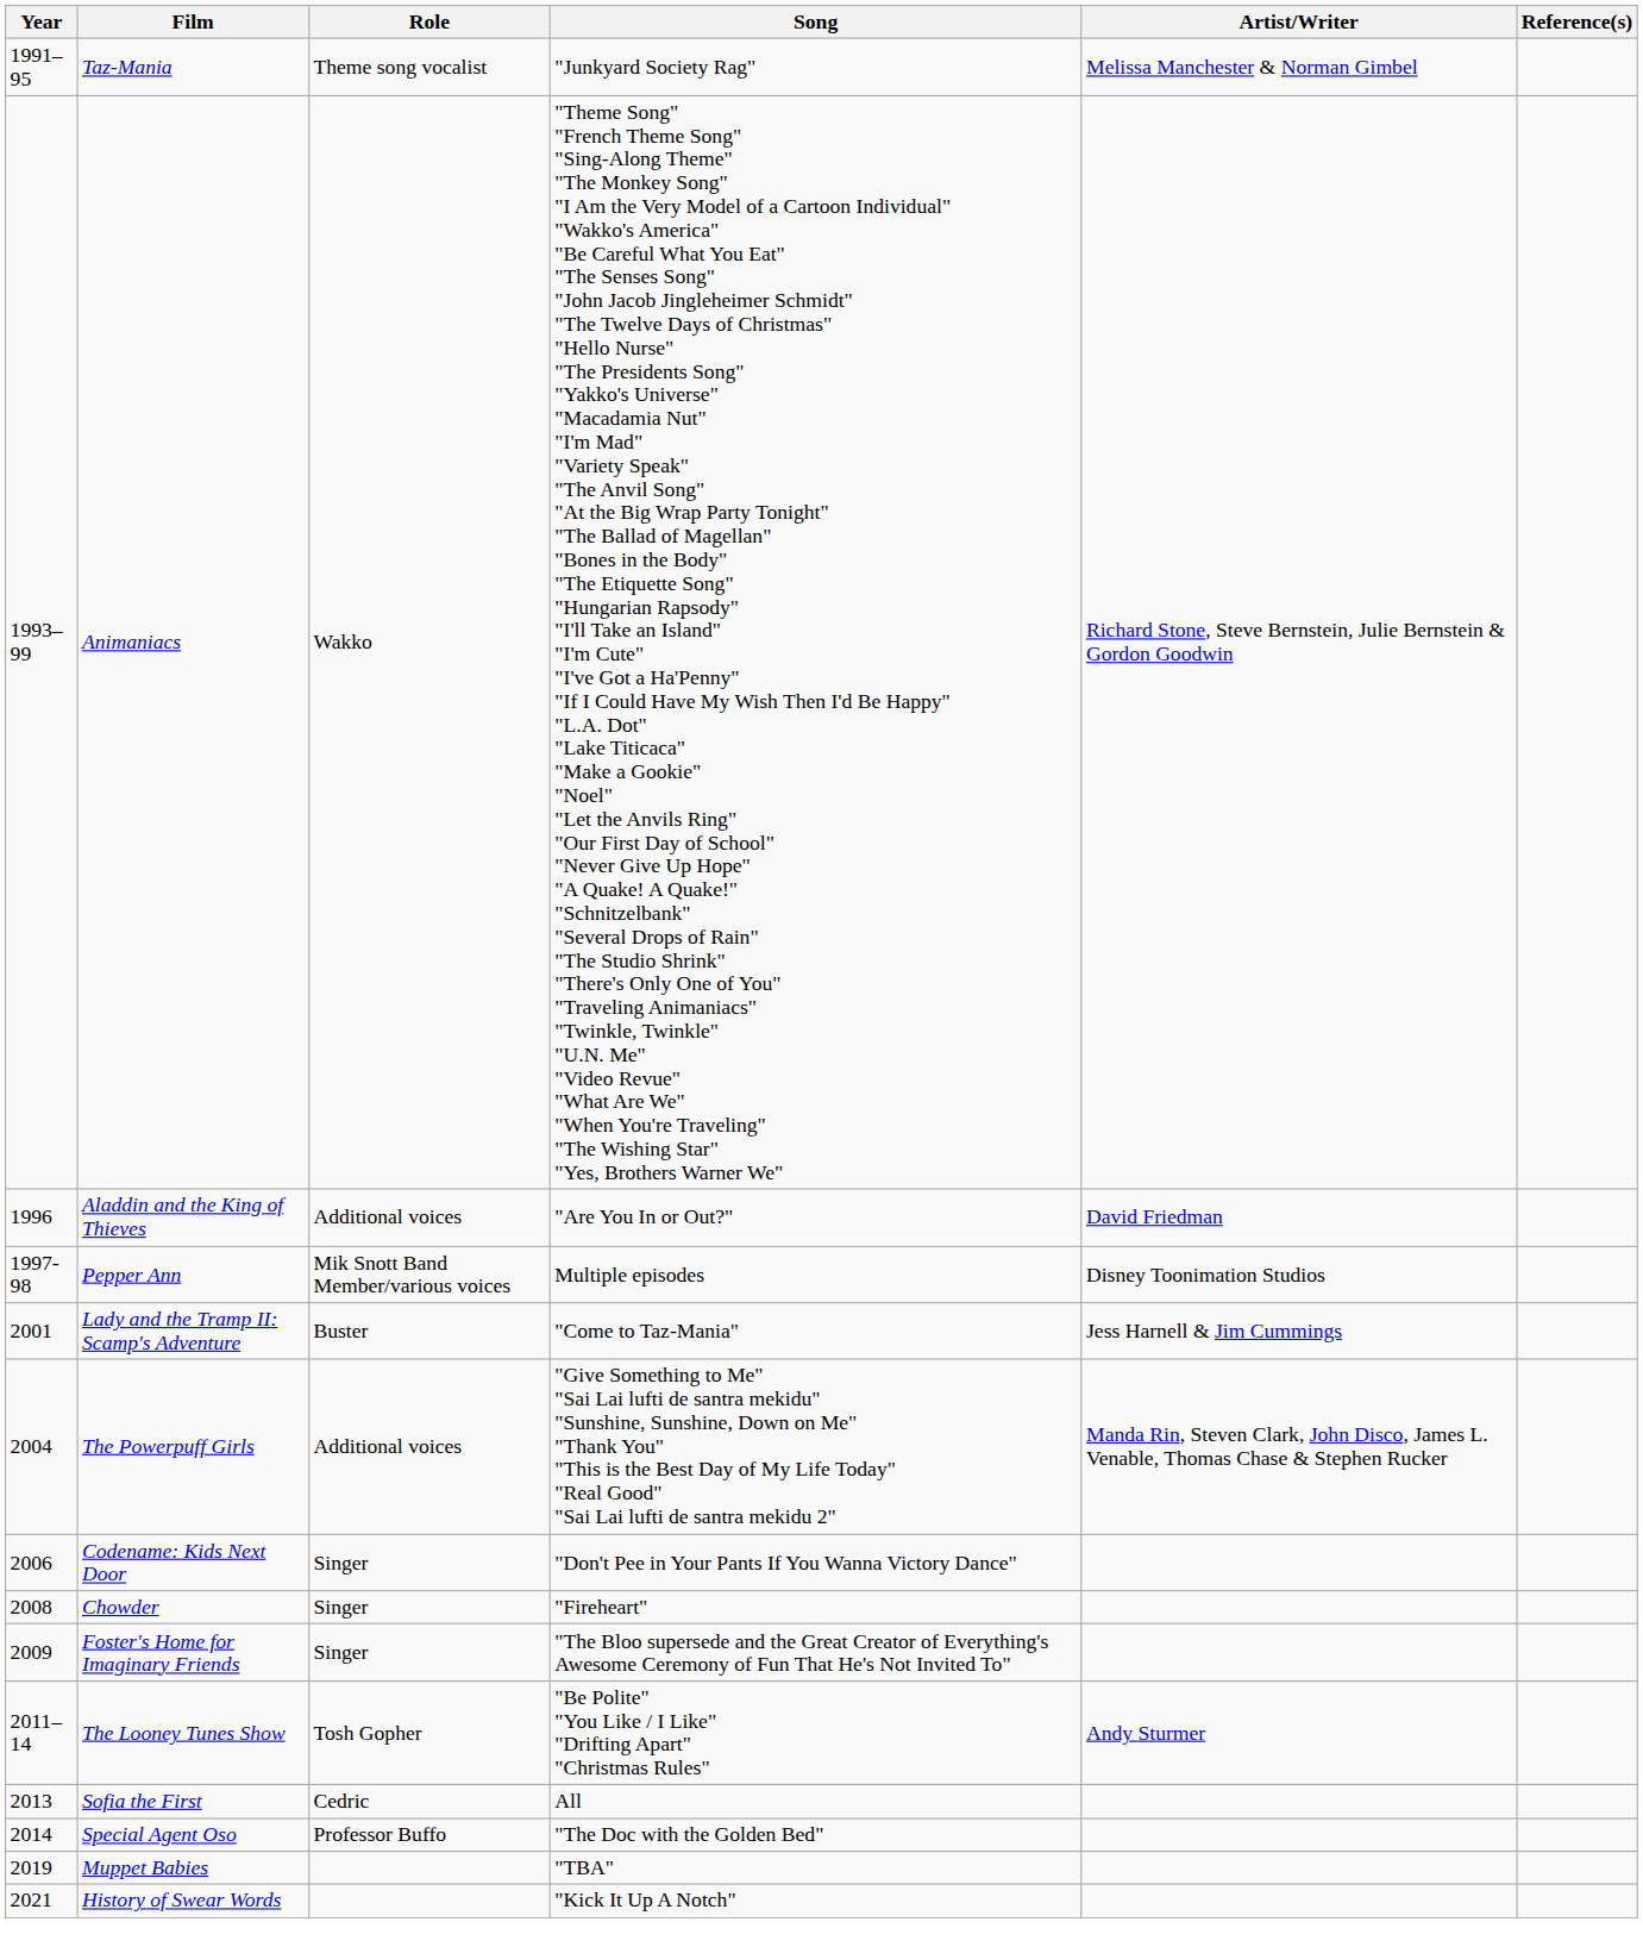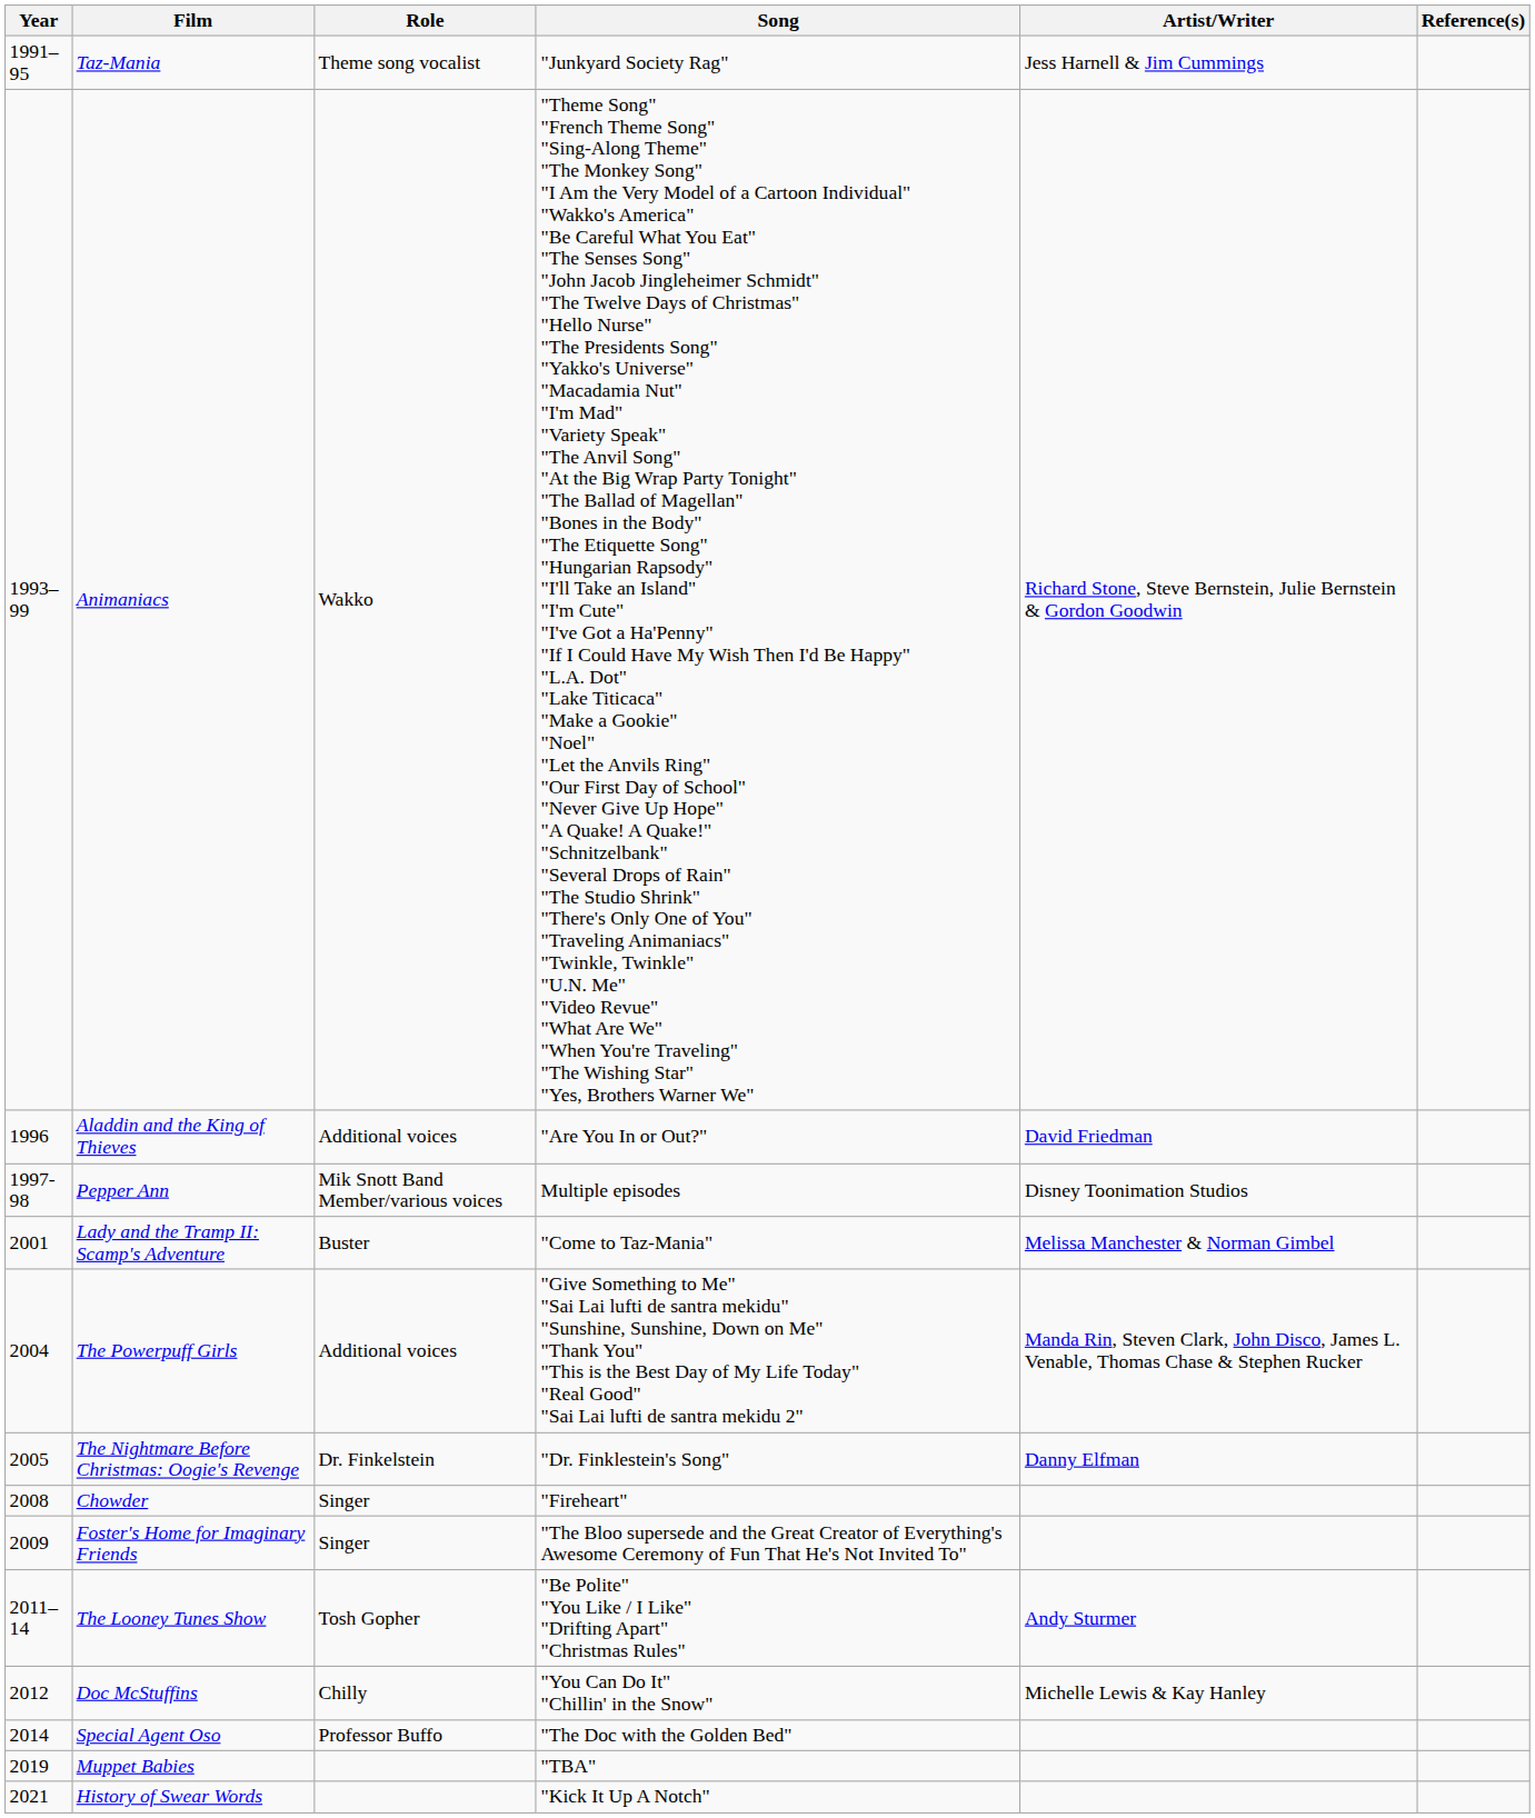Taz-Mania | Artist/Writer: Melissa Manchester & Norman Gimbel -> Jess Harnell & Jim Cummings
Lady and the Tramp II: Scamp's Adventure | Artist/Writer: Jess Harnell & Jim Cummings -> Melissa Manchester & Norman Gimbel
+ row: 2005 | The Nightmare Before Christmas: Oogie's Revenge | Dr. Finkelstein | "Dr. Finklestein's Song" | Danny Elfman
- row: 2006 | Codename: Kids Next Door | Singer | "Don't Pee in Your Pants If You Wanna Victory Dance"
+ row: 2012 | Doc McStuffins | Chilly | "You Can Do It" "Chillin' in the Snow" | Michelle Lewis & Kay Hanley
- row: 2013 | Sofia the First | Cedric | All
